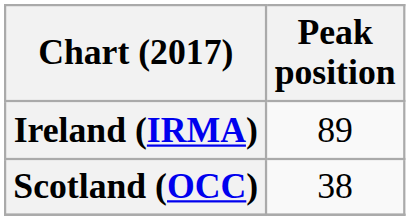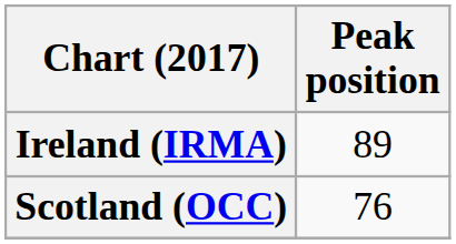Scotland (OCC) | Peak position: 38 -> 76
